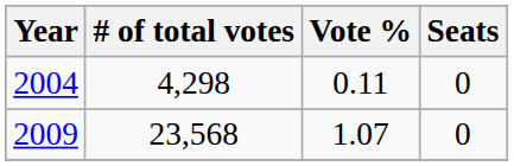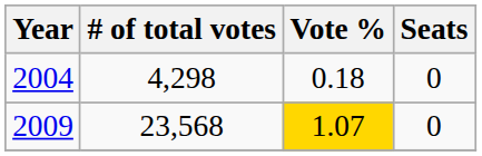2004 | Vote %: 0.11 -> 0.18
2009 | Vote %: no background -> gold background
